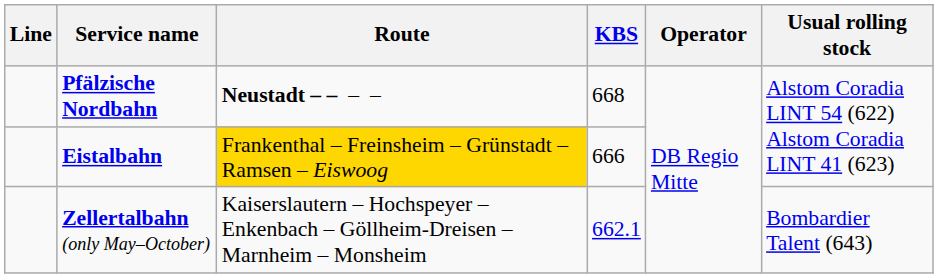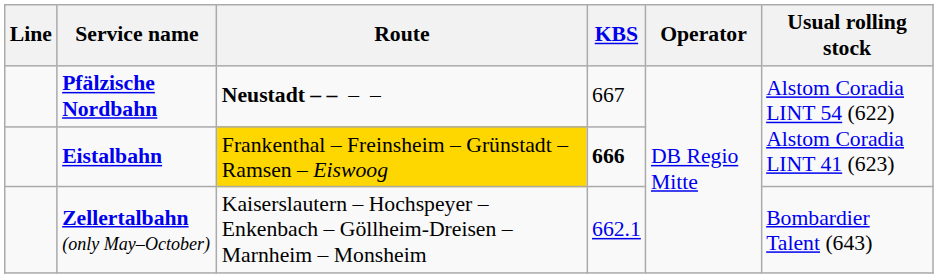Pfälzische Nordbahn | KBS: 668 -> 667
Eistalbahn | KBS: normal -> bold
